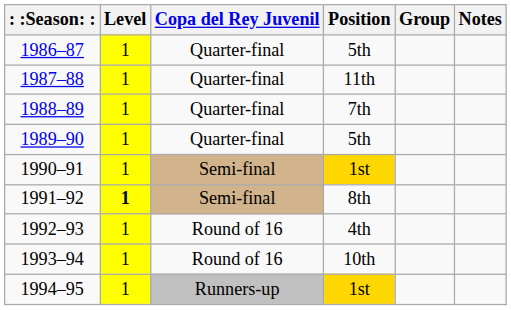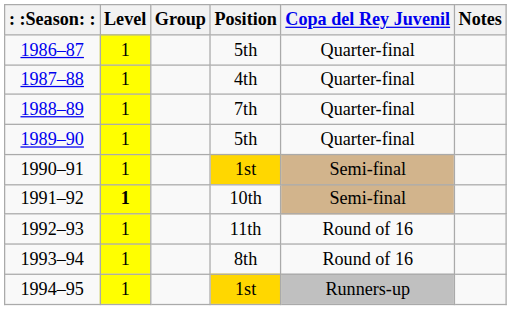columns swapped: Group <-> Copa del Rey Juvenil
1987–88 | Position: 11th -> 4th
1991–92 | Position: 8th -> 10th
1992–93 | Position: 4th -> 11th
1993–94 | Position: 10th -> 8th
